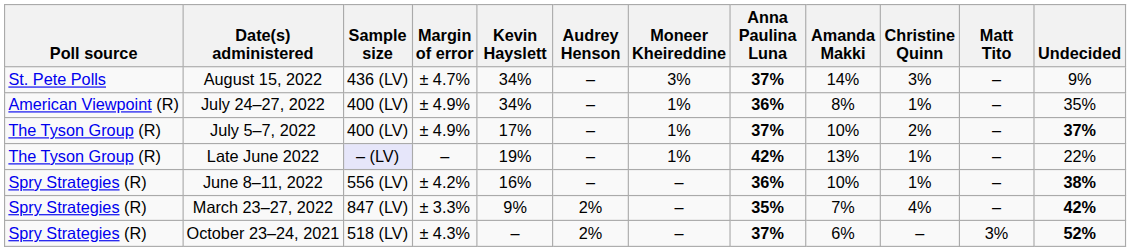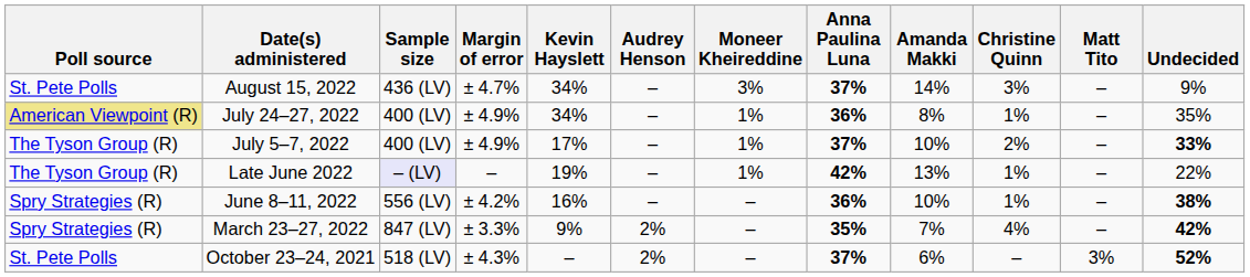July 24–27, 2022 | Poll source: no background -> khaki background
July 5–7, 2022 | Undecided: 37% -> 33%
October 23–24, 2021 | Poll source: Spry Strategies (R) -> St. Pete Polls
